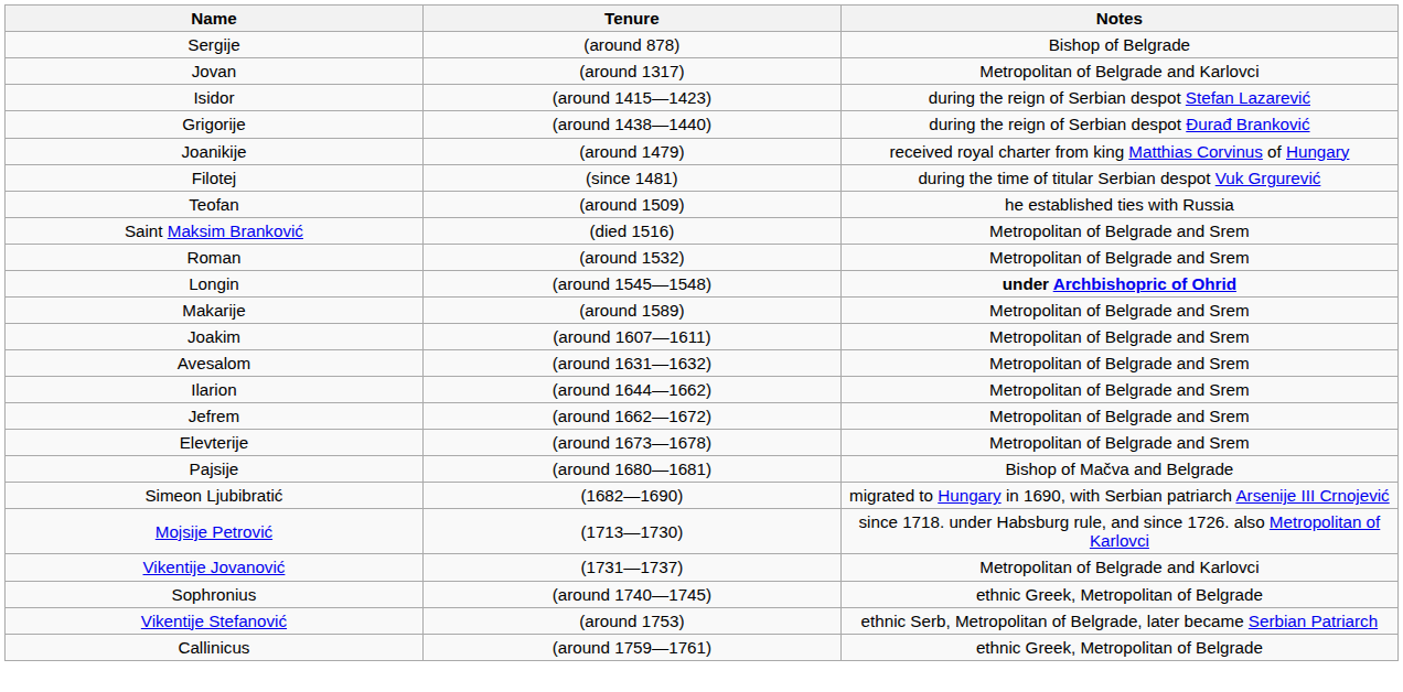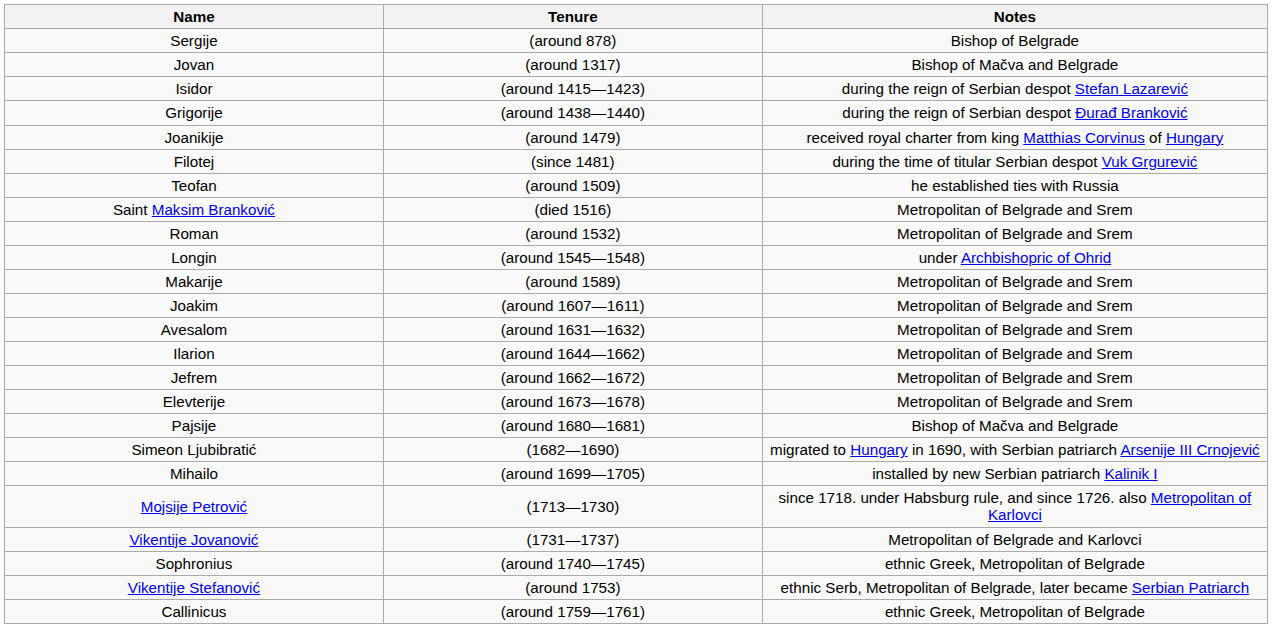Jovan | Notes: Metropolitan of Belgrade and Karlovci -> Bishop of Mačva and Belgrade
Longin | Notes: bold -> normal
+ row: Mihailo | (around 1699—1705) | installed by new Serbian patriarch Kalinik I
